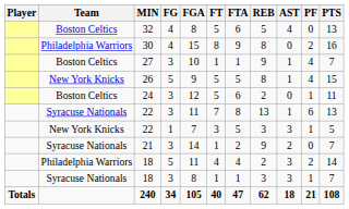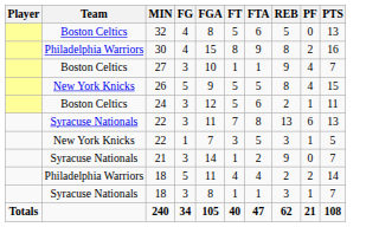- column: AST | 4 | 0 | 1 | 1 | 0 | 1 | 3 | 2 | 3 | 3 | 18
